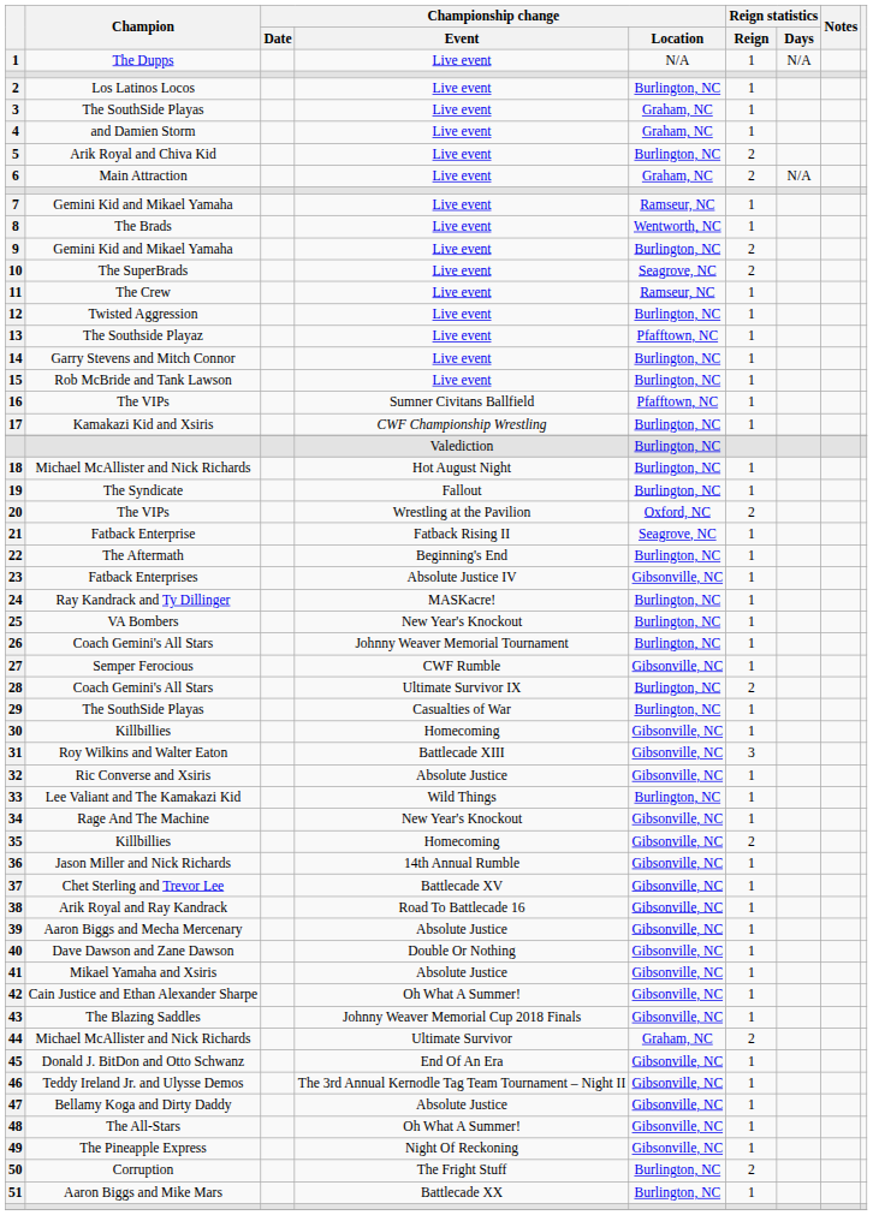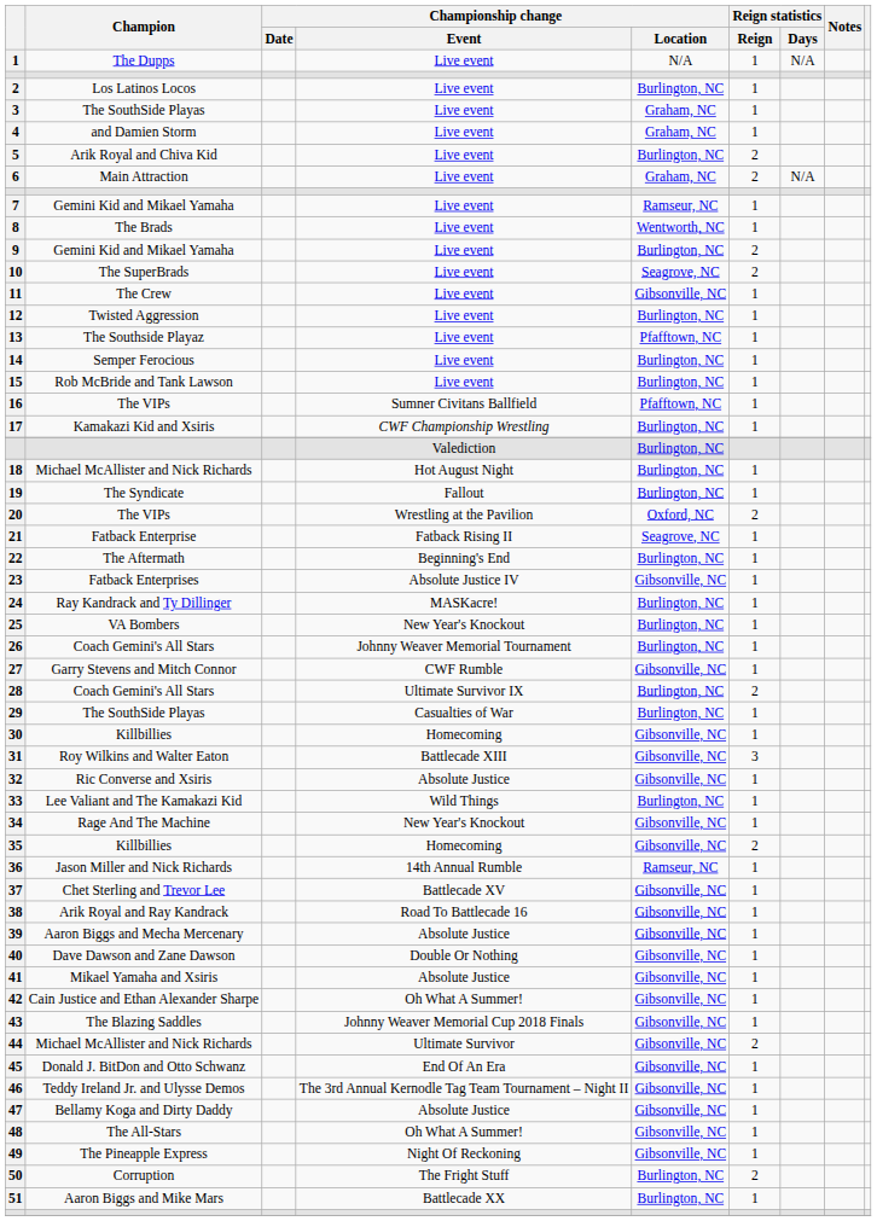11 | Championship change / Location: Ramseur, NC -> Gibsonville, NC
14 | Champion: Garry Stevens and Mitch Connor -> Semper Ferocious
27 | Champion: Semper Ferocious -> Garry Stevens and Mitch Connor
36 | Championship change / Location: Gibsonville, NC -> Ramseur, NC
44 | Championship change / Location: Graham, NC -> Gibsonville, NC
